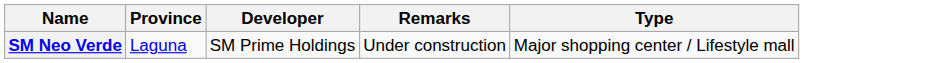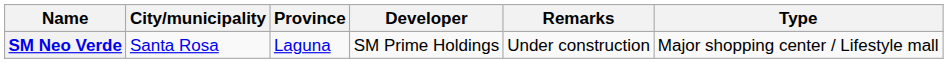+ column: City/municipality | Santa Rosa
